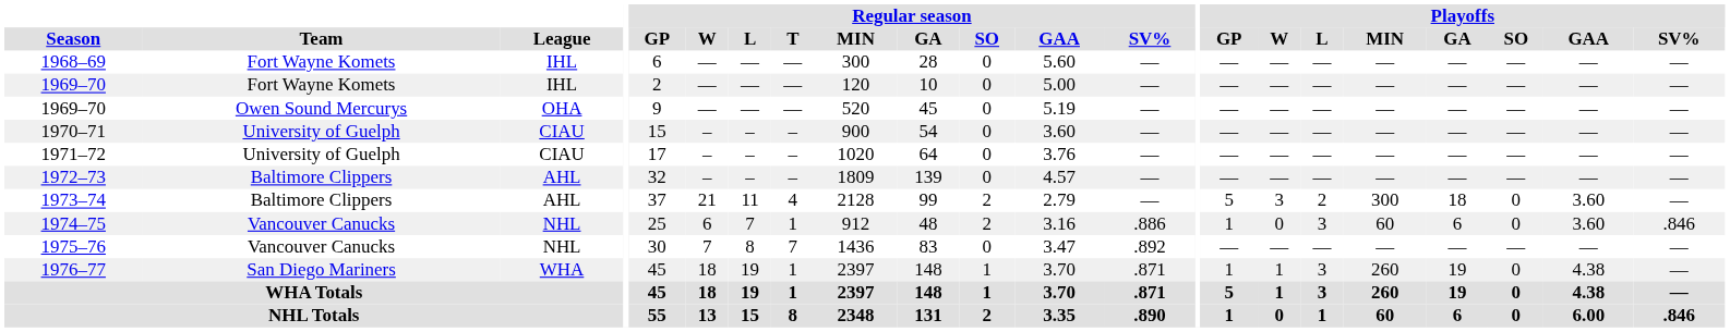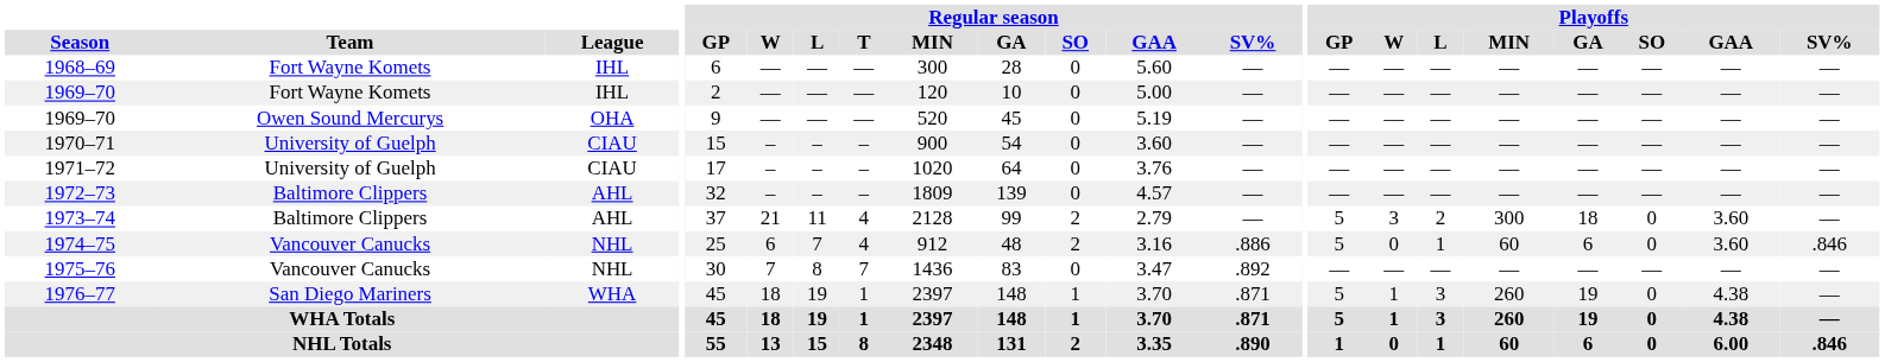1974–75 | Regular season / T: 1 -> 4
1974–75 | Playoffs / GP: 1 -> 5
1974–75 | Playoffs / L: 3 -> 1
1976–77 | Playoffs / GP: 1 -> 5
